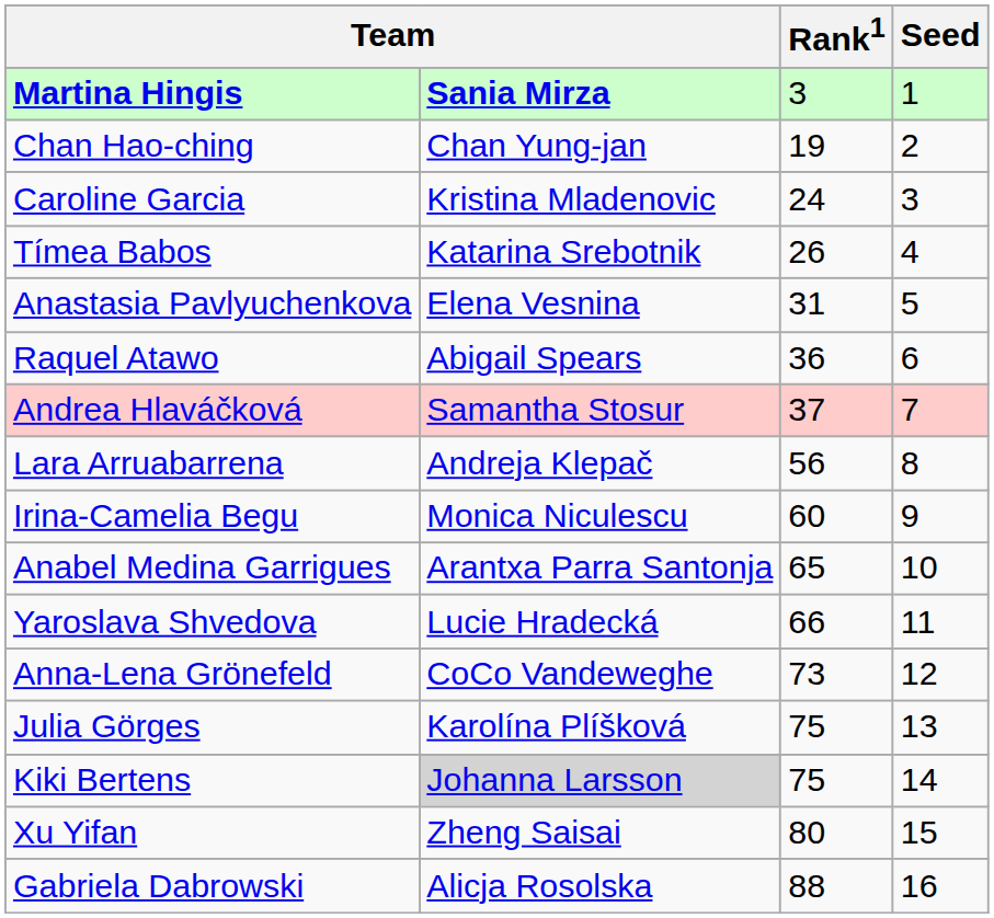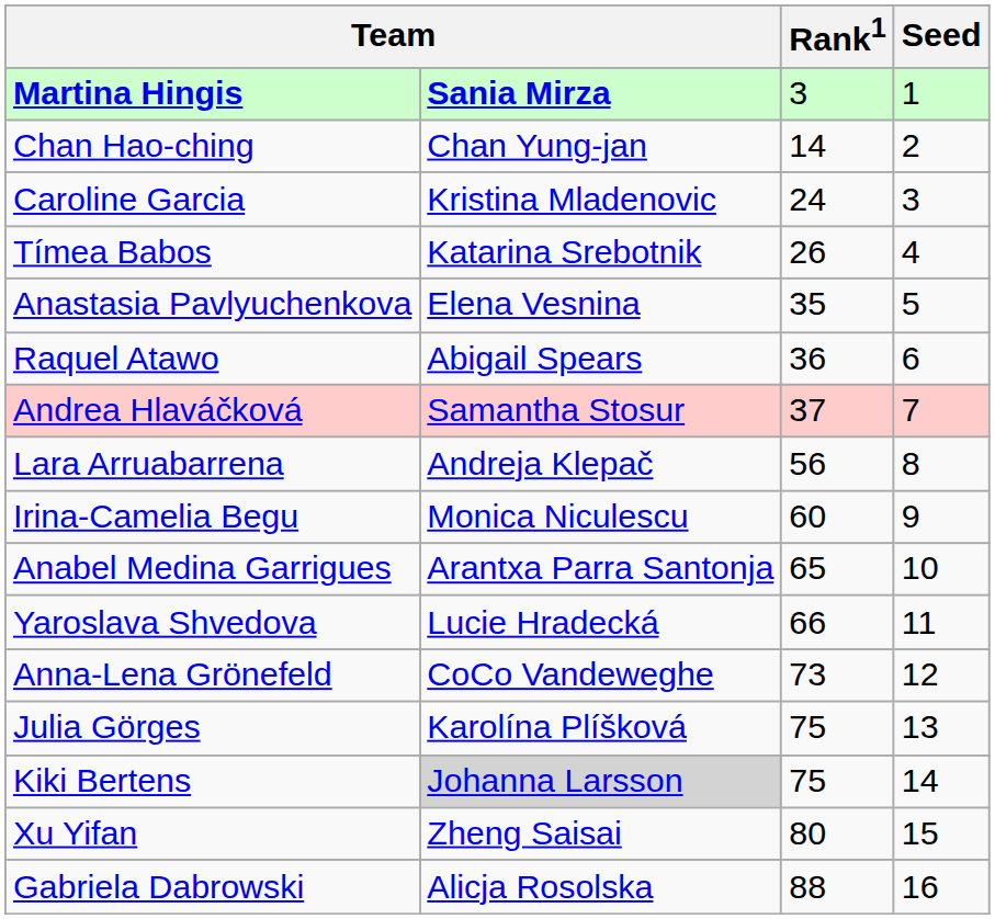Chan Hao-ching | Rank1: 19 -> 14
Anastasia Pavlyuchenkova | Rank1: 31 -> 35
